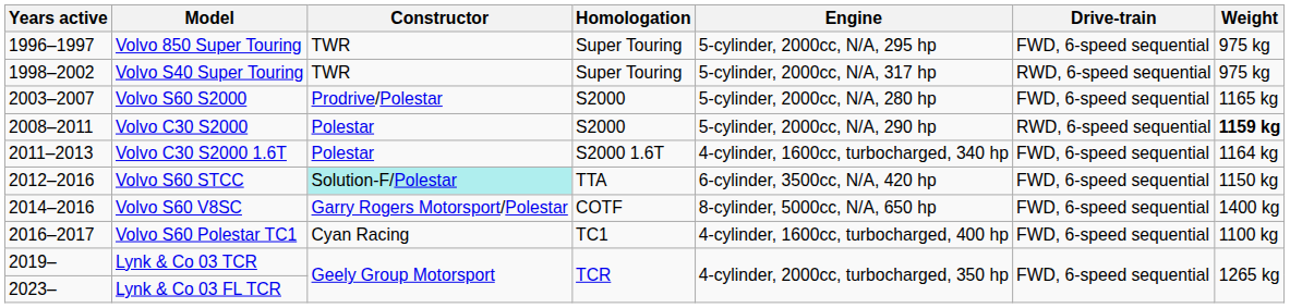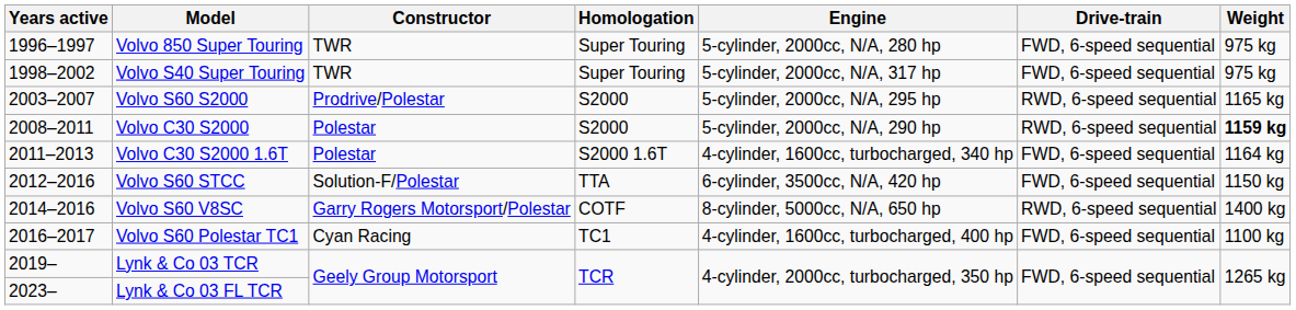Volvo 850 Super Touring | Engine: 5-cylinder, 2000cc, N/A, 295 hp -> 5-cylinder, 2000cc, N/A, 280 hp
Volvo S40 Super Touring | Drive-train: RWD, 6-speed sequential -> FWD, 6-speed sequential
Volvo S60 S2000 | Engine: 5-cylinder, 2000cc, N/A, 280 hp -> 5-cylinder, 2000cc, N/A, 295 hp
Volvo S60 S2000 | Drive-train: FWD, 6-speed sequential -> RWD, 6-speed sequential
Volvo S60 STCC | Constructor: paleturquoise background -> no background
Volvo S60 V8SC | Drive-train: FWD, 6-speed sequential -> RWD, 6-speed sequential
